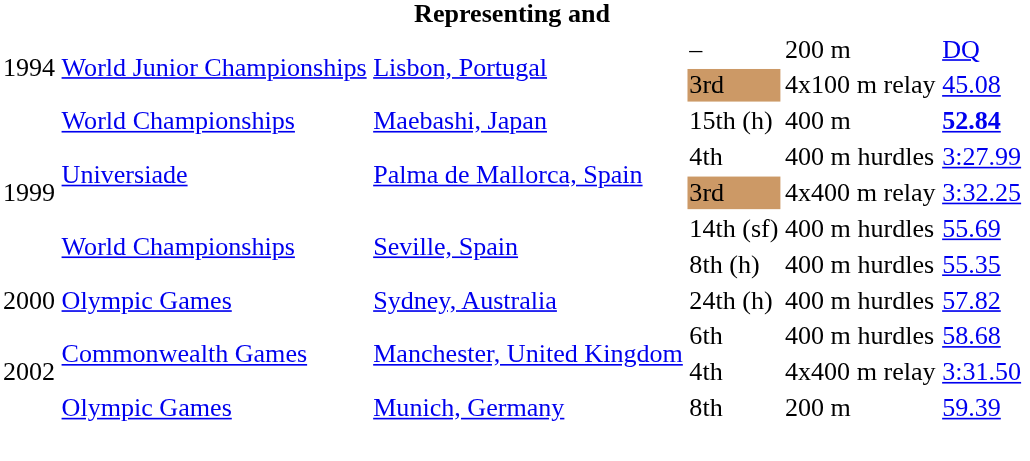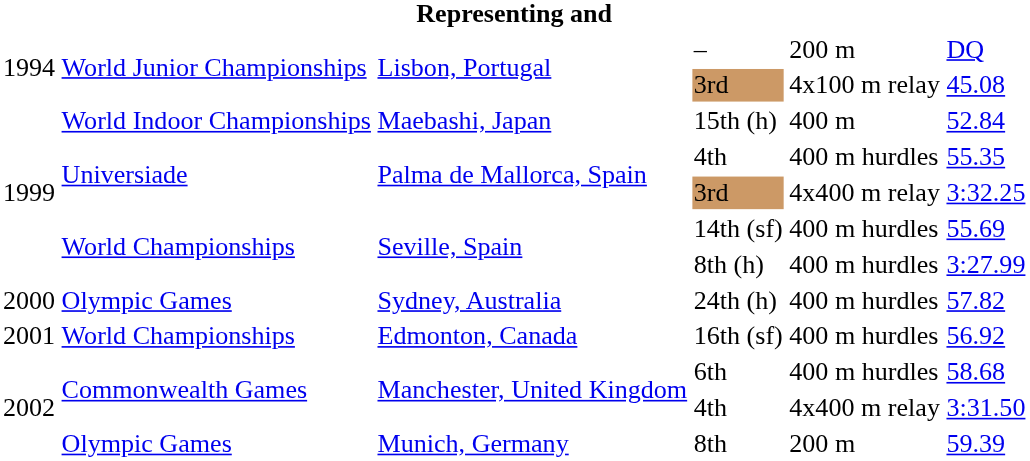15th (h) | column 2: World Championships -> World Indoor Championships
15th (h) | column 6: bold -> normal
Palma de Mallorca, Spain / 4th | column 6: 3:27.99 -> 55.35
8th (h) | column 6: 55.35 -> 3:27.99
+ row: 2001 | World Championships | Edmonton, Canada | 16th (sf) | 400 m hurdles | 56.92
